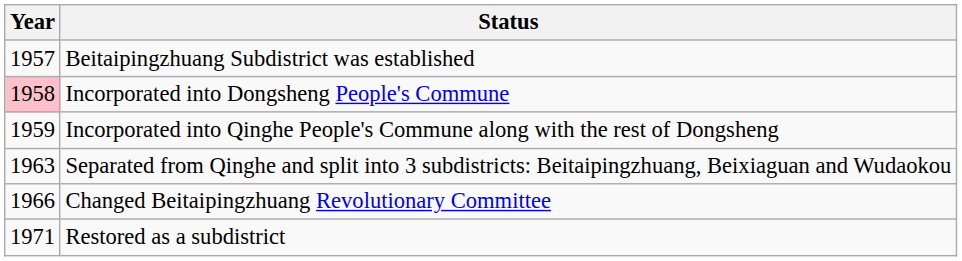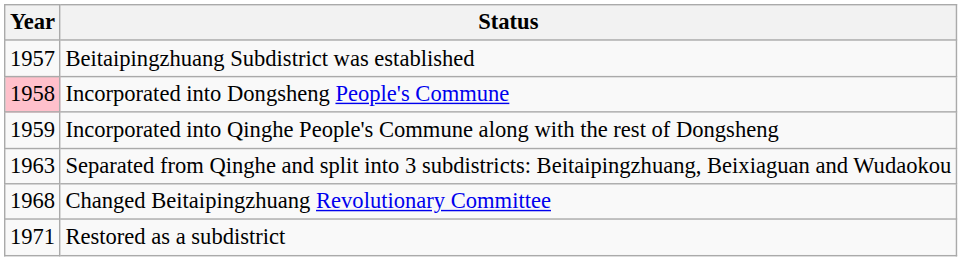Changed Beitaipingzhuang Revolutionary Committee | Year: 1966 -> 1968
